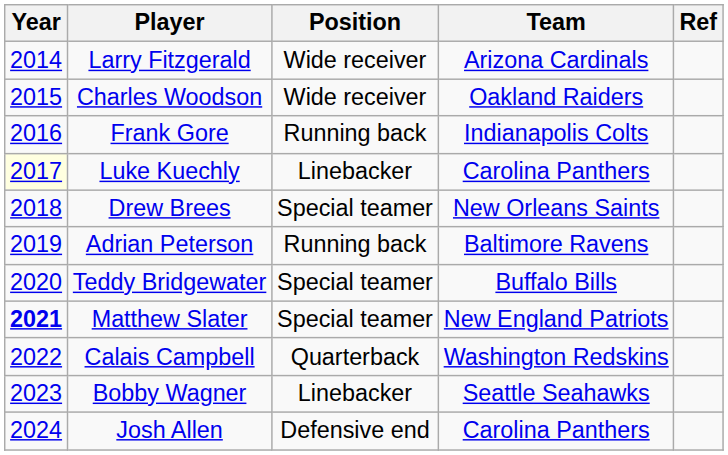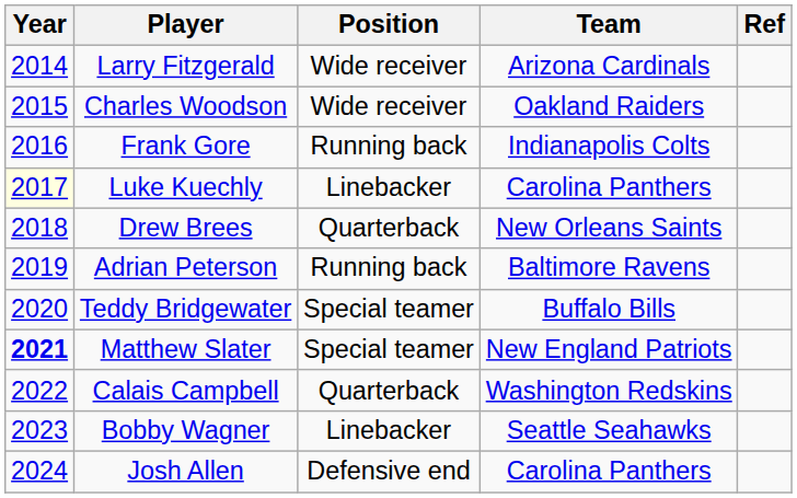Drew Brees | Position: Special teamer -> Quarterback
